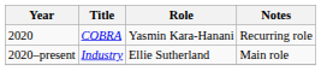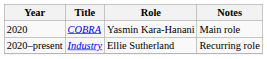2020 | Notes: Recurring role -> Main role
2020–present | Notes: Main role -> Recurring role
